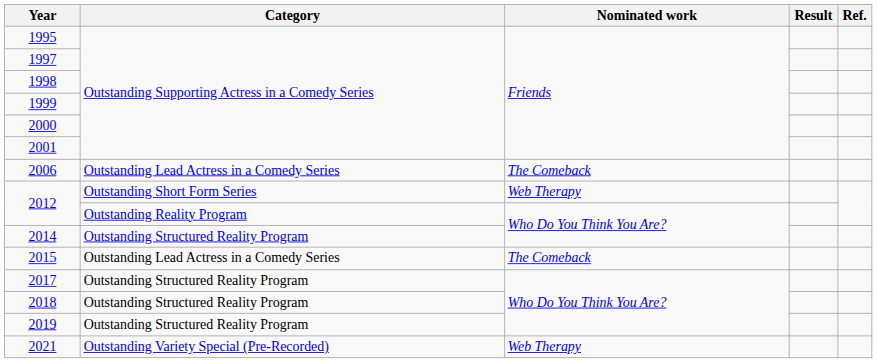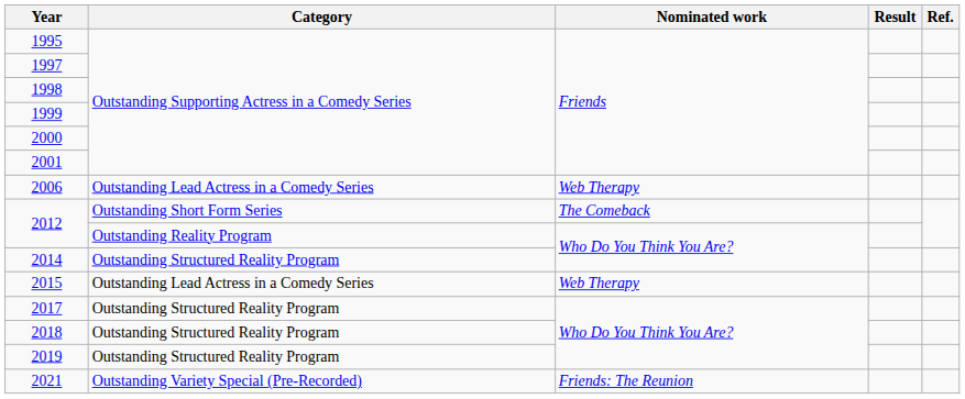2006 | Nominated work: The Comeback -> Web Therapy
2012 / Outstanding Short Form Series | Nominated work: Web Therapy -> The Comeback
2015 | Nominated work: The Comeback -> Web Therapy
2021 | Nominated work: Web Therapy -> Friends: The Reunion
